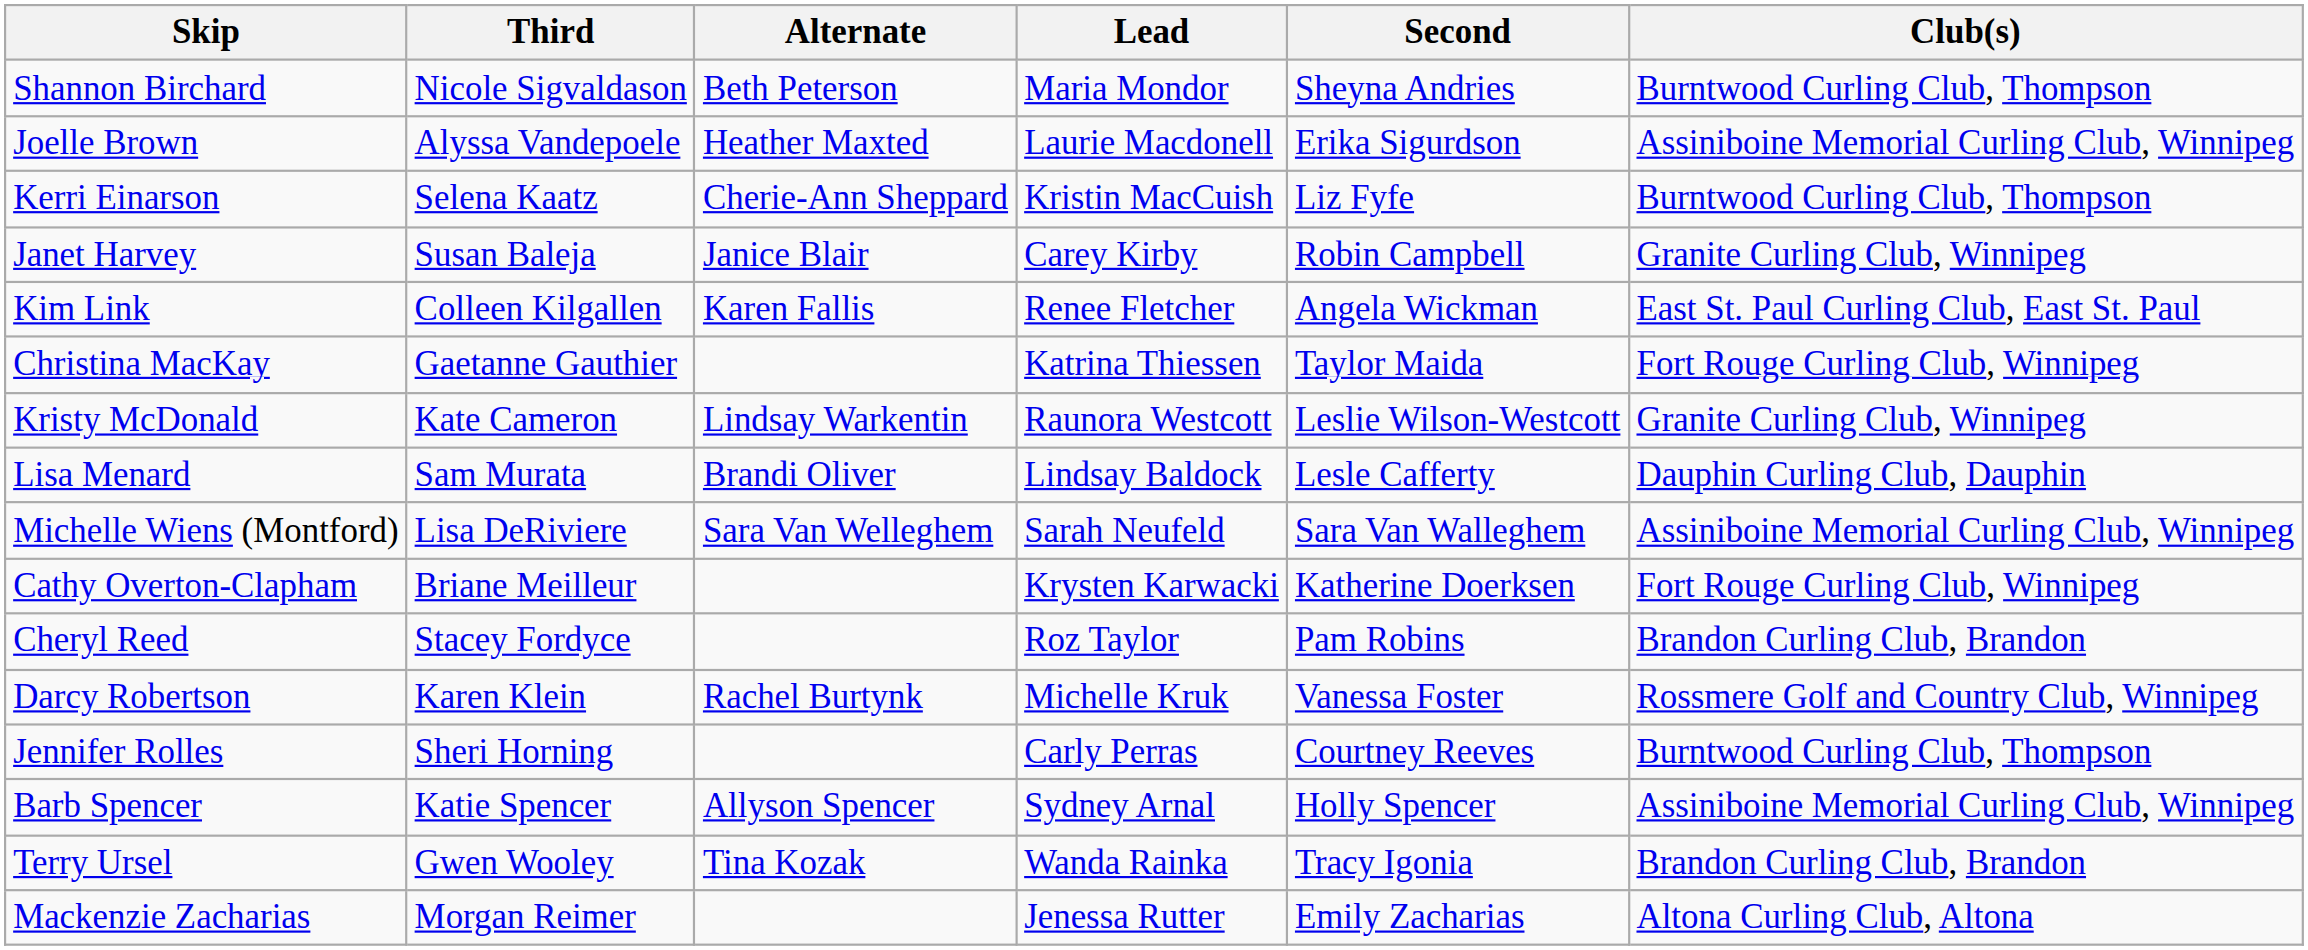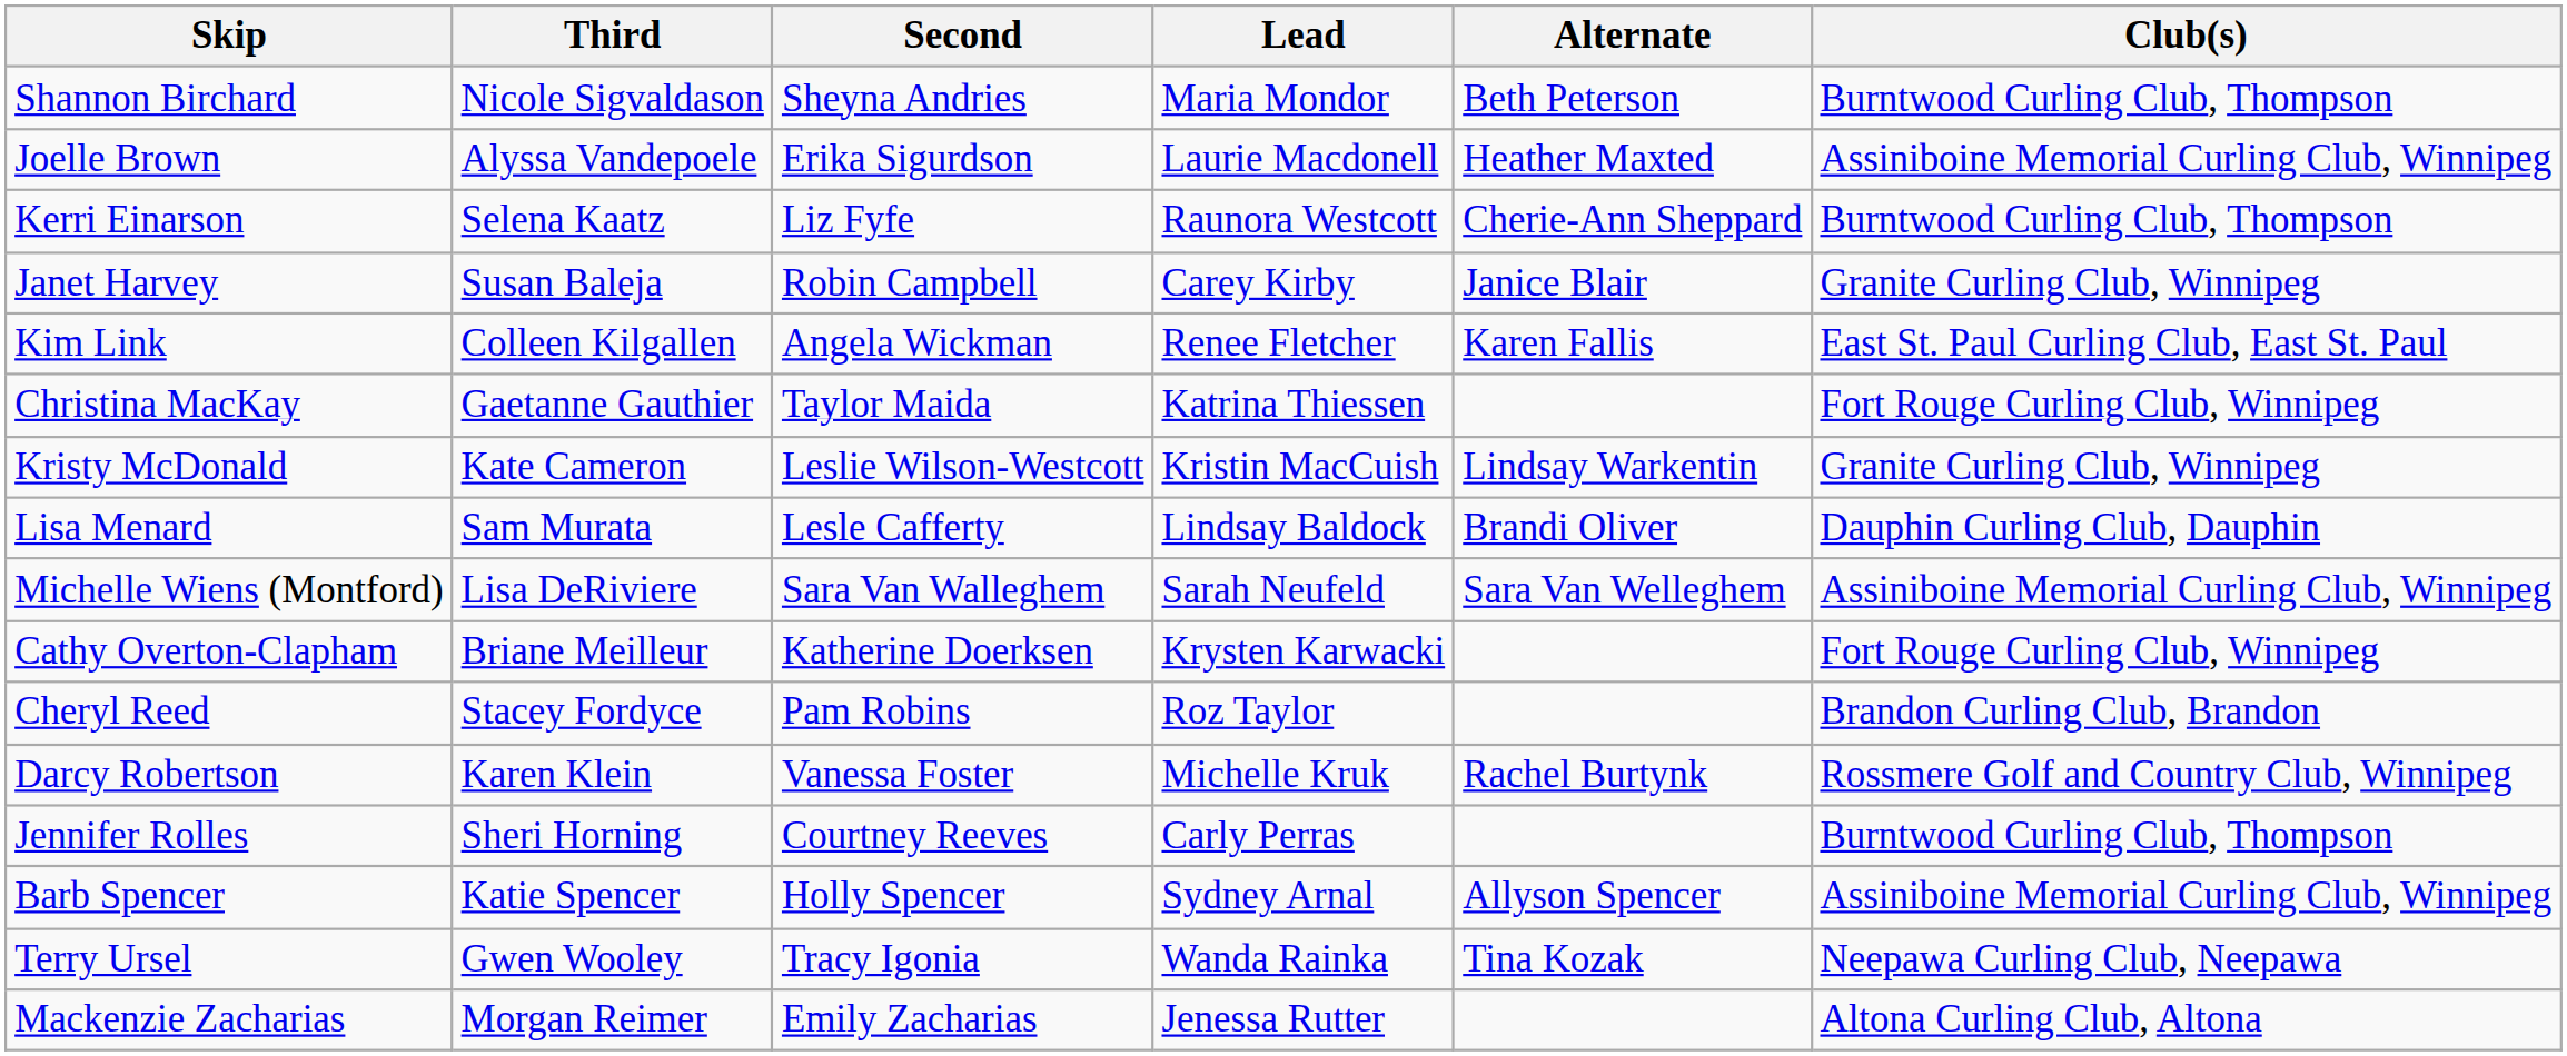columns swapped: Second <-> Alternate
Kerri Einarson | Lead: Kristin MacCuish -> Raunora Westcott
Kristy McDonald | Lead: Raunora Westcott -> Kristin MacCuish
Terry Ursel | Club(s): Brandon Curling Club, Brandon -> Neepawa Curling Club, Neepawa
